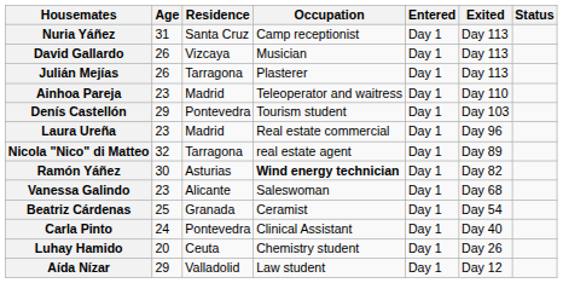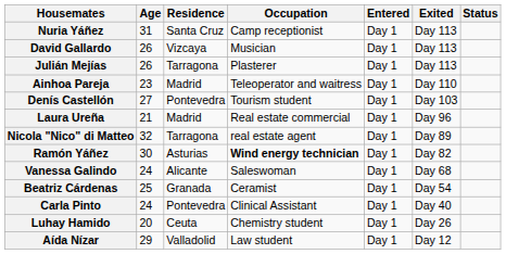Denís Castellón | Age: 29 -> 27
Laura Ureña | Age: 23 -> 21
Vanessa Galindo | Age: 23 -> 24
